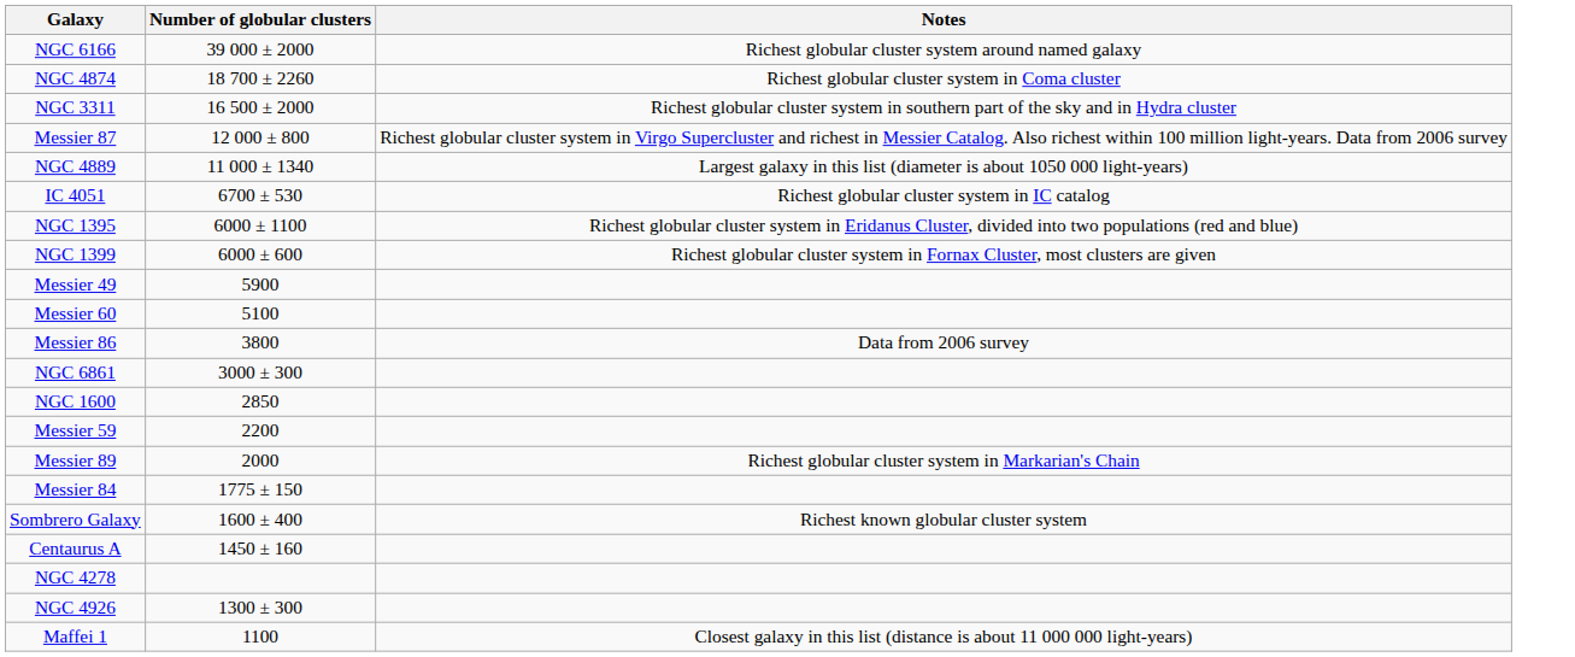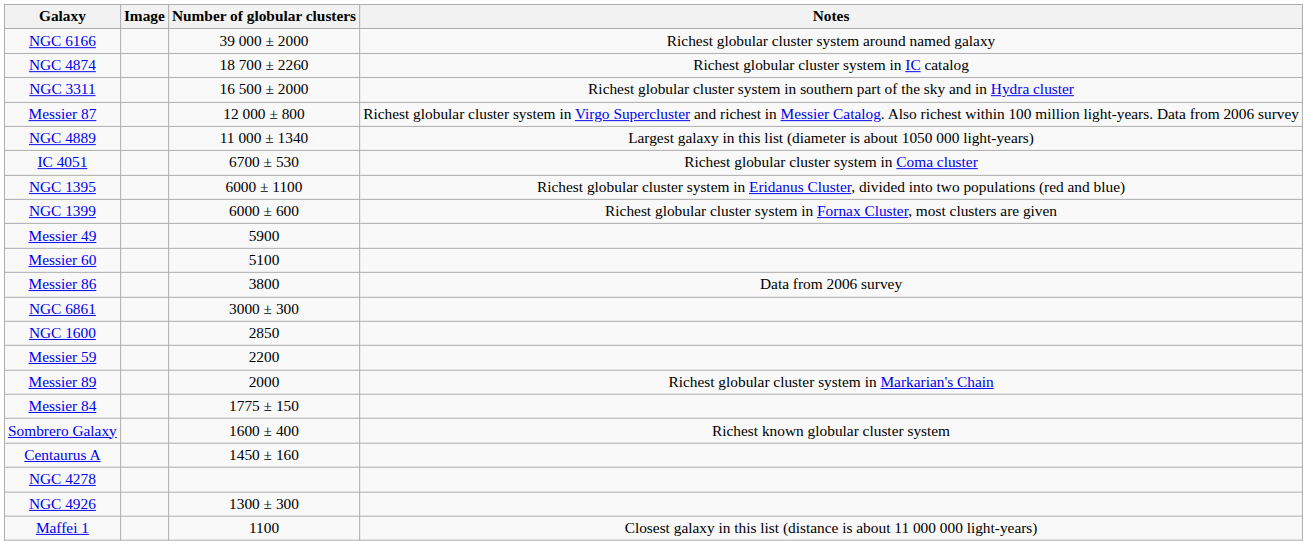+ column: Image
NGC 4874 | Notes: Richest globular cluster system in Coma cluster -> Richest globular cluster system in IC catalog
IC 4051 | Notes: Richest globular cluster system in IC catalog -> Richest globular cluster system in Coma cluster
